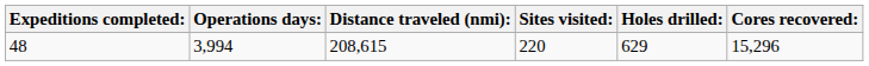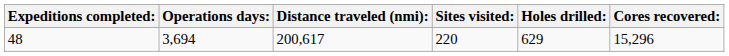48 | Operations days:: 3,994 -> 3,694
48 | Distance traveled (nmi):: 208,615 -> 200,617
